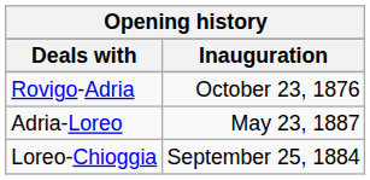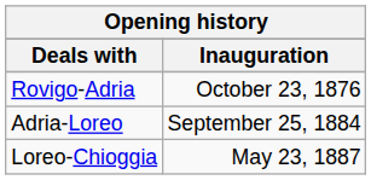Adria-Loreo | Inauguration: May 23, 1887 -> September 25, 1884
Loreo-Chioggia | Inauguration: September 25, 1884 -> May 23, 1887
